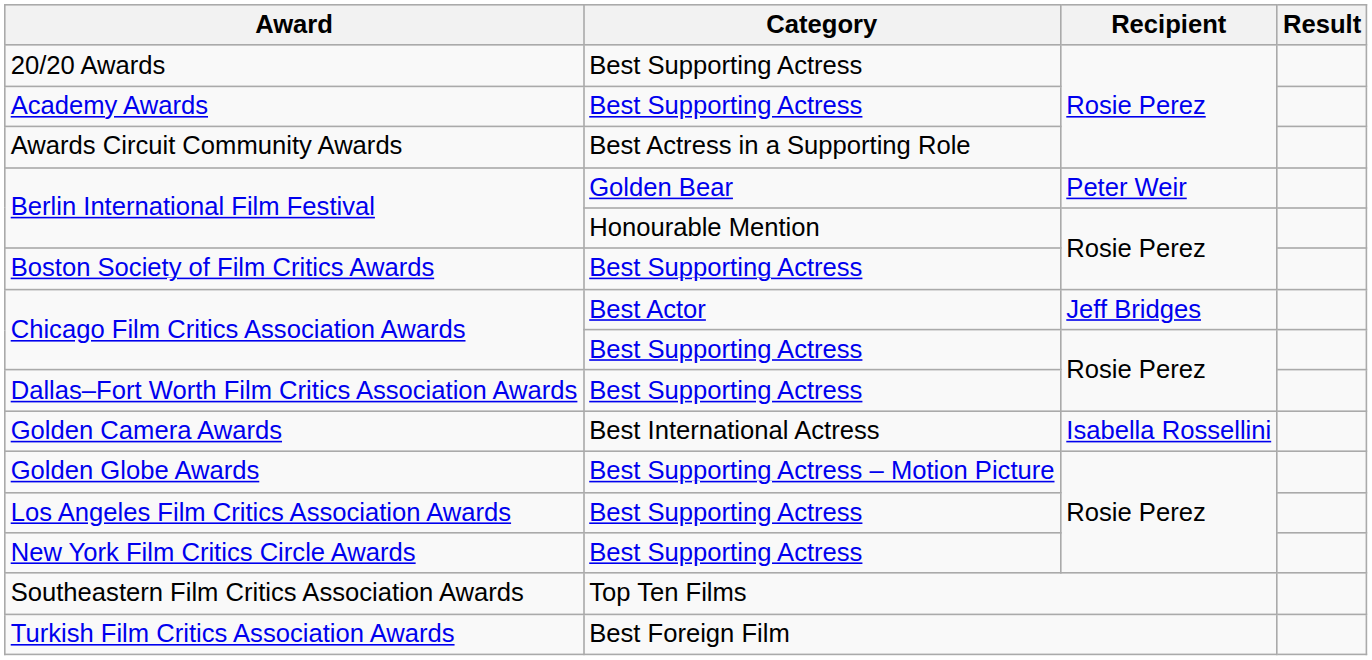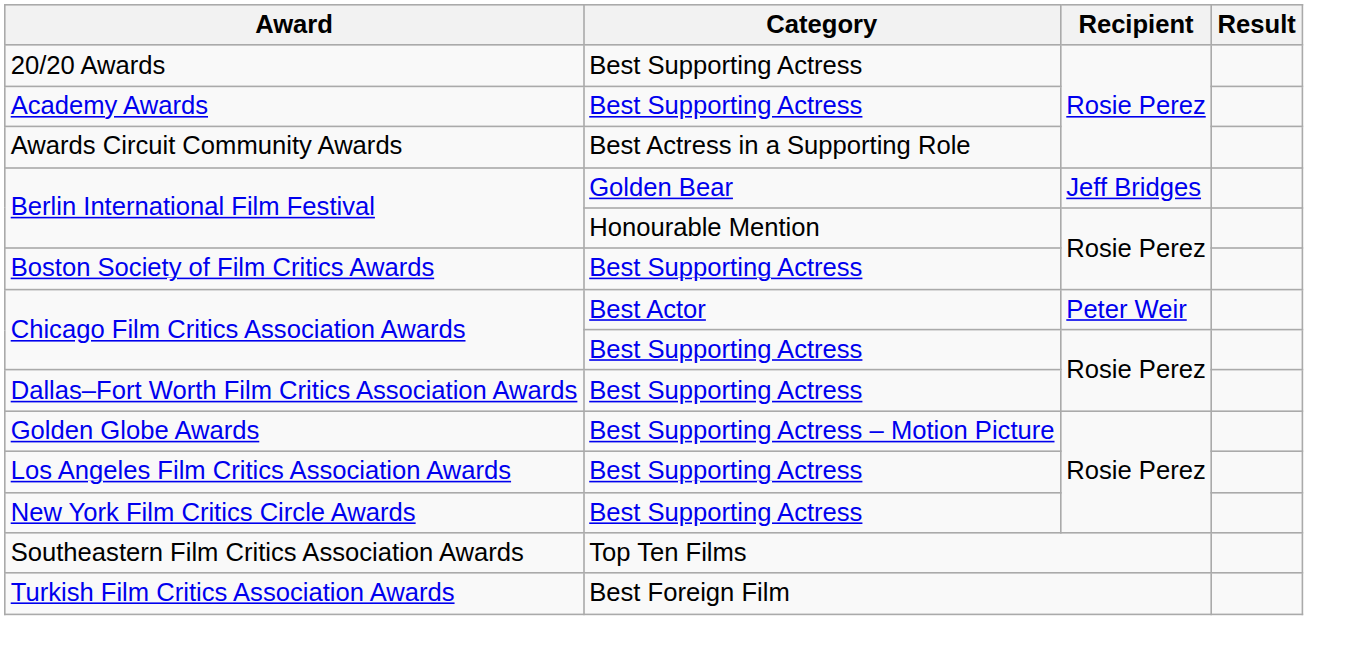Berlin International Film Festival / Golden Bear | Recipient: Peter Weir -> Jeff Bridges
Chicago Film Critics Association Awards / Best Actor | Recipient: Jeff Bridges -> Peter Weir
- row: Golden Camera Awards | Best International Actress | Isabella Rossellini
